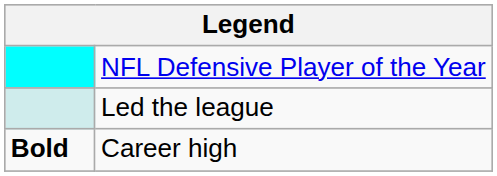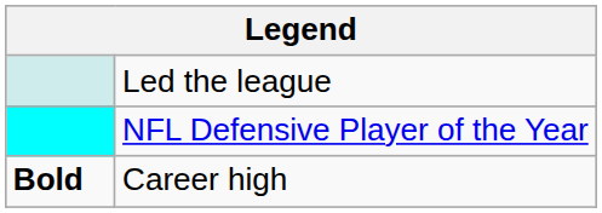rows swapped: NFL Defensive Player of the Year <-> Led the league
